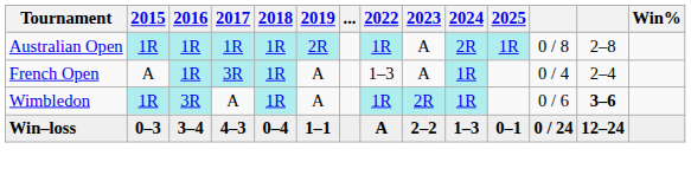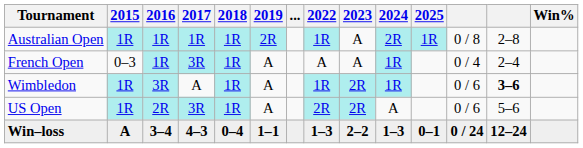French Open | 2015: A -> 0–3
French Open | 2022: 1–3 -> A
+ row: US Open | 1R | 2R | 3R | 1R | A | 2R | 2R | A | 0 / 6 | 5–6
Win–loss | 2015: 0–3 -> A
Win–loss | 2022: A -> 1–3
